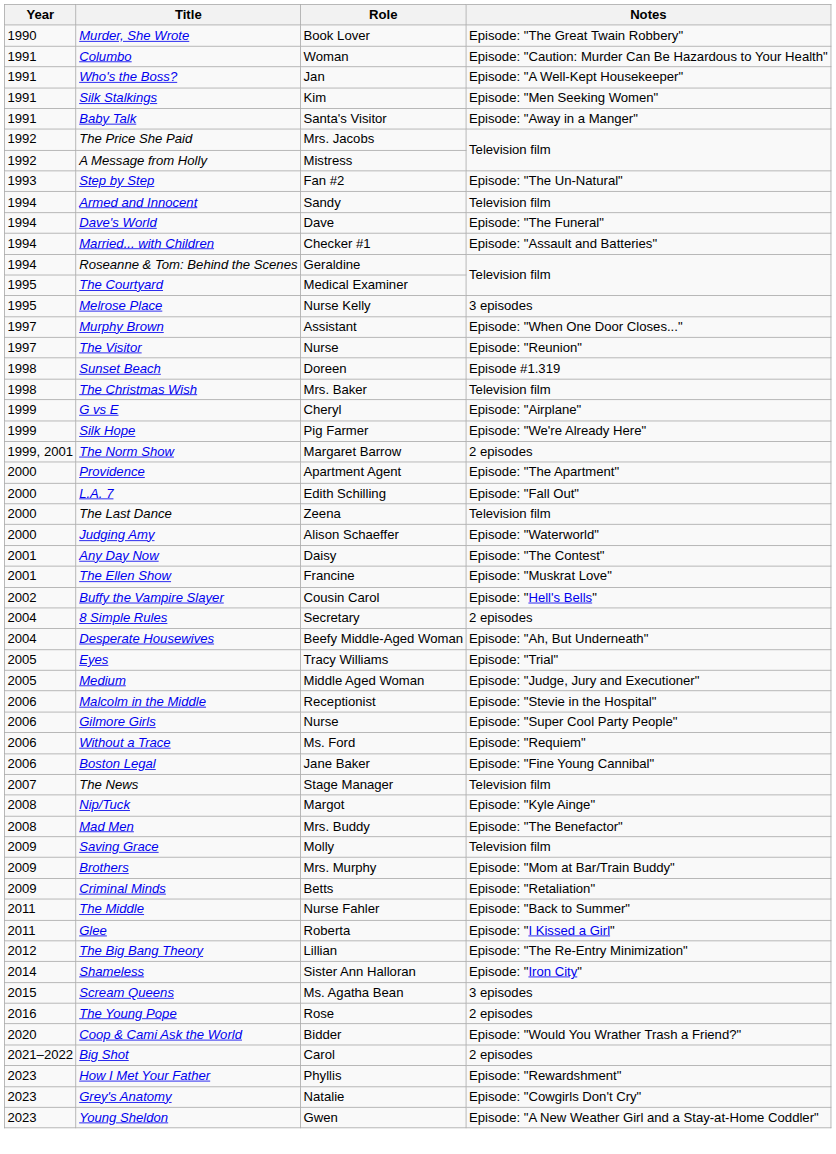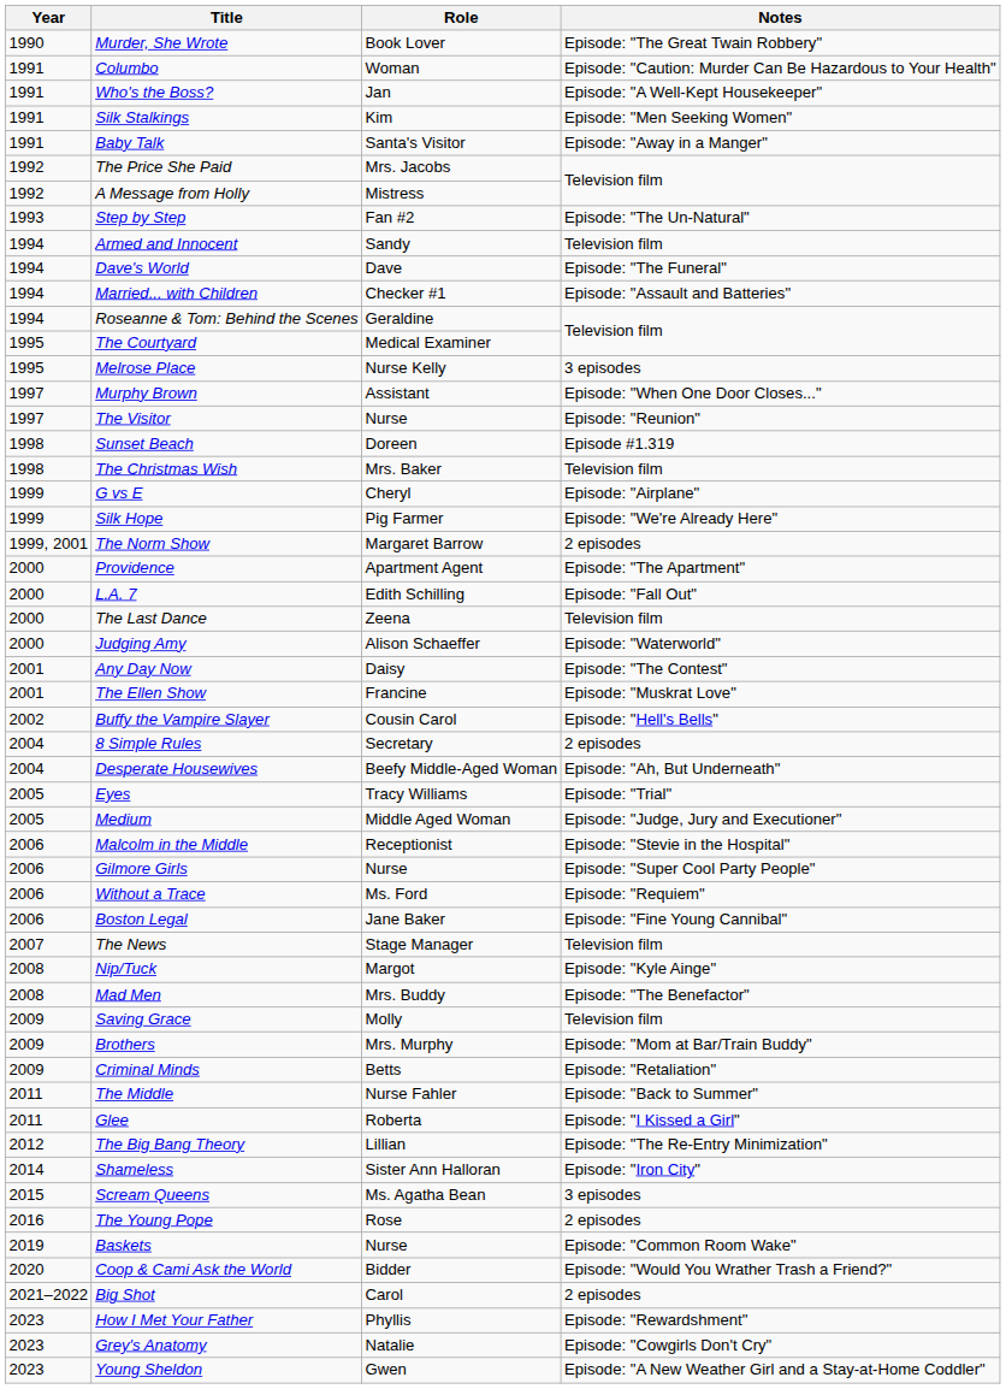+ row: 2019 | Baskets | Nurse | Episode: "Common Room Wake"
